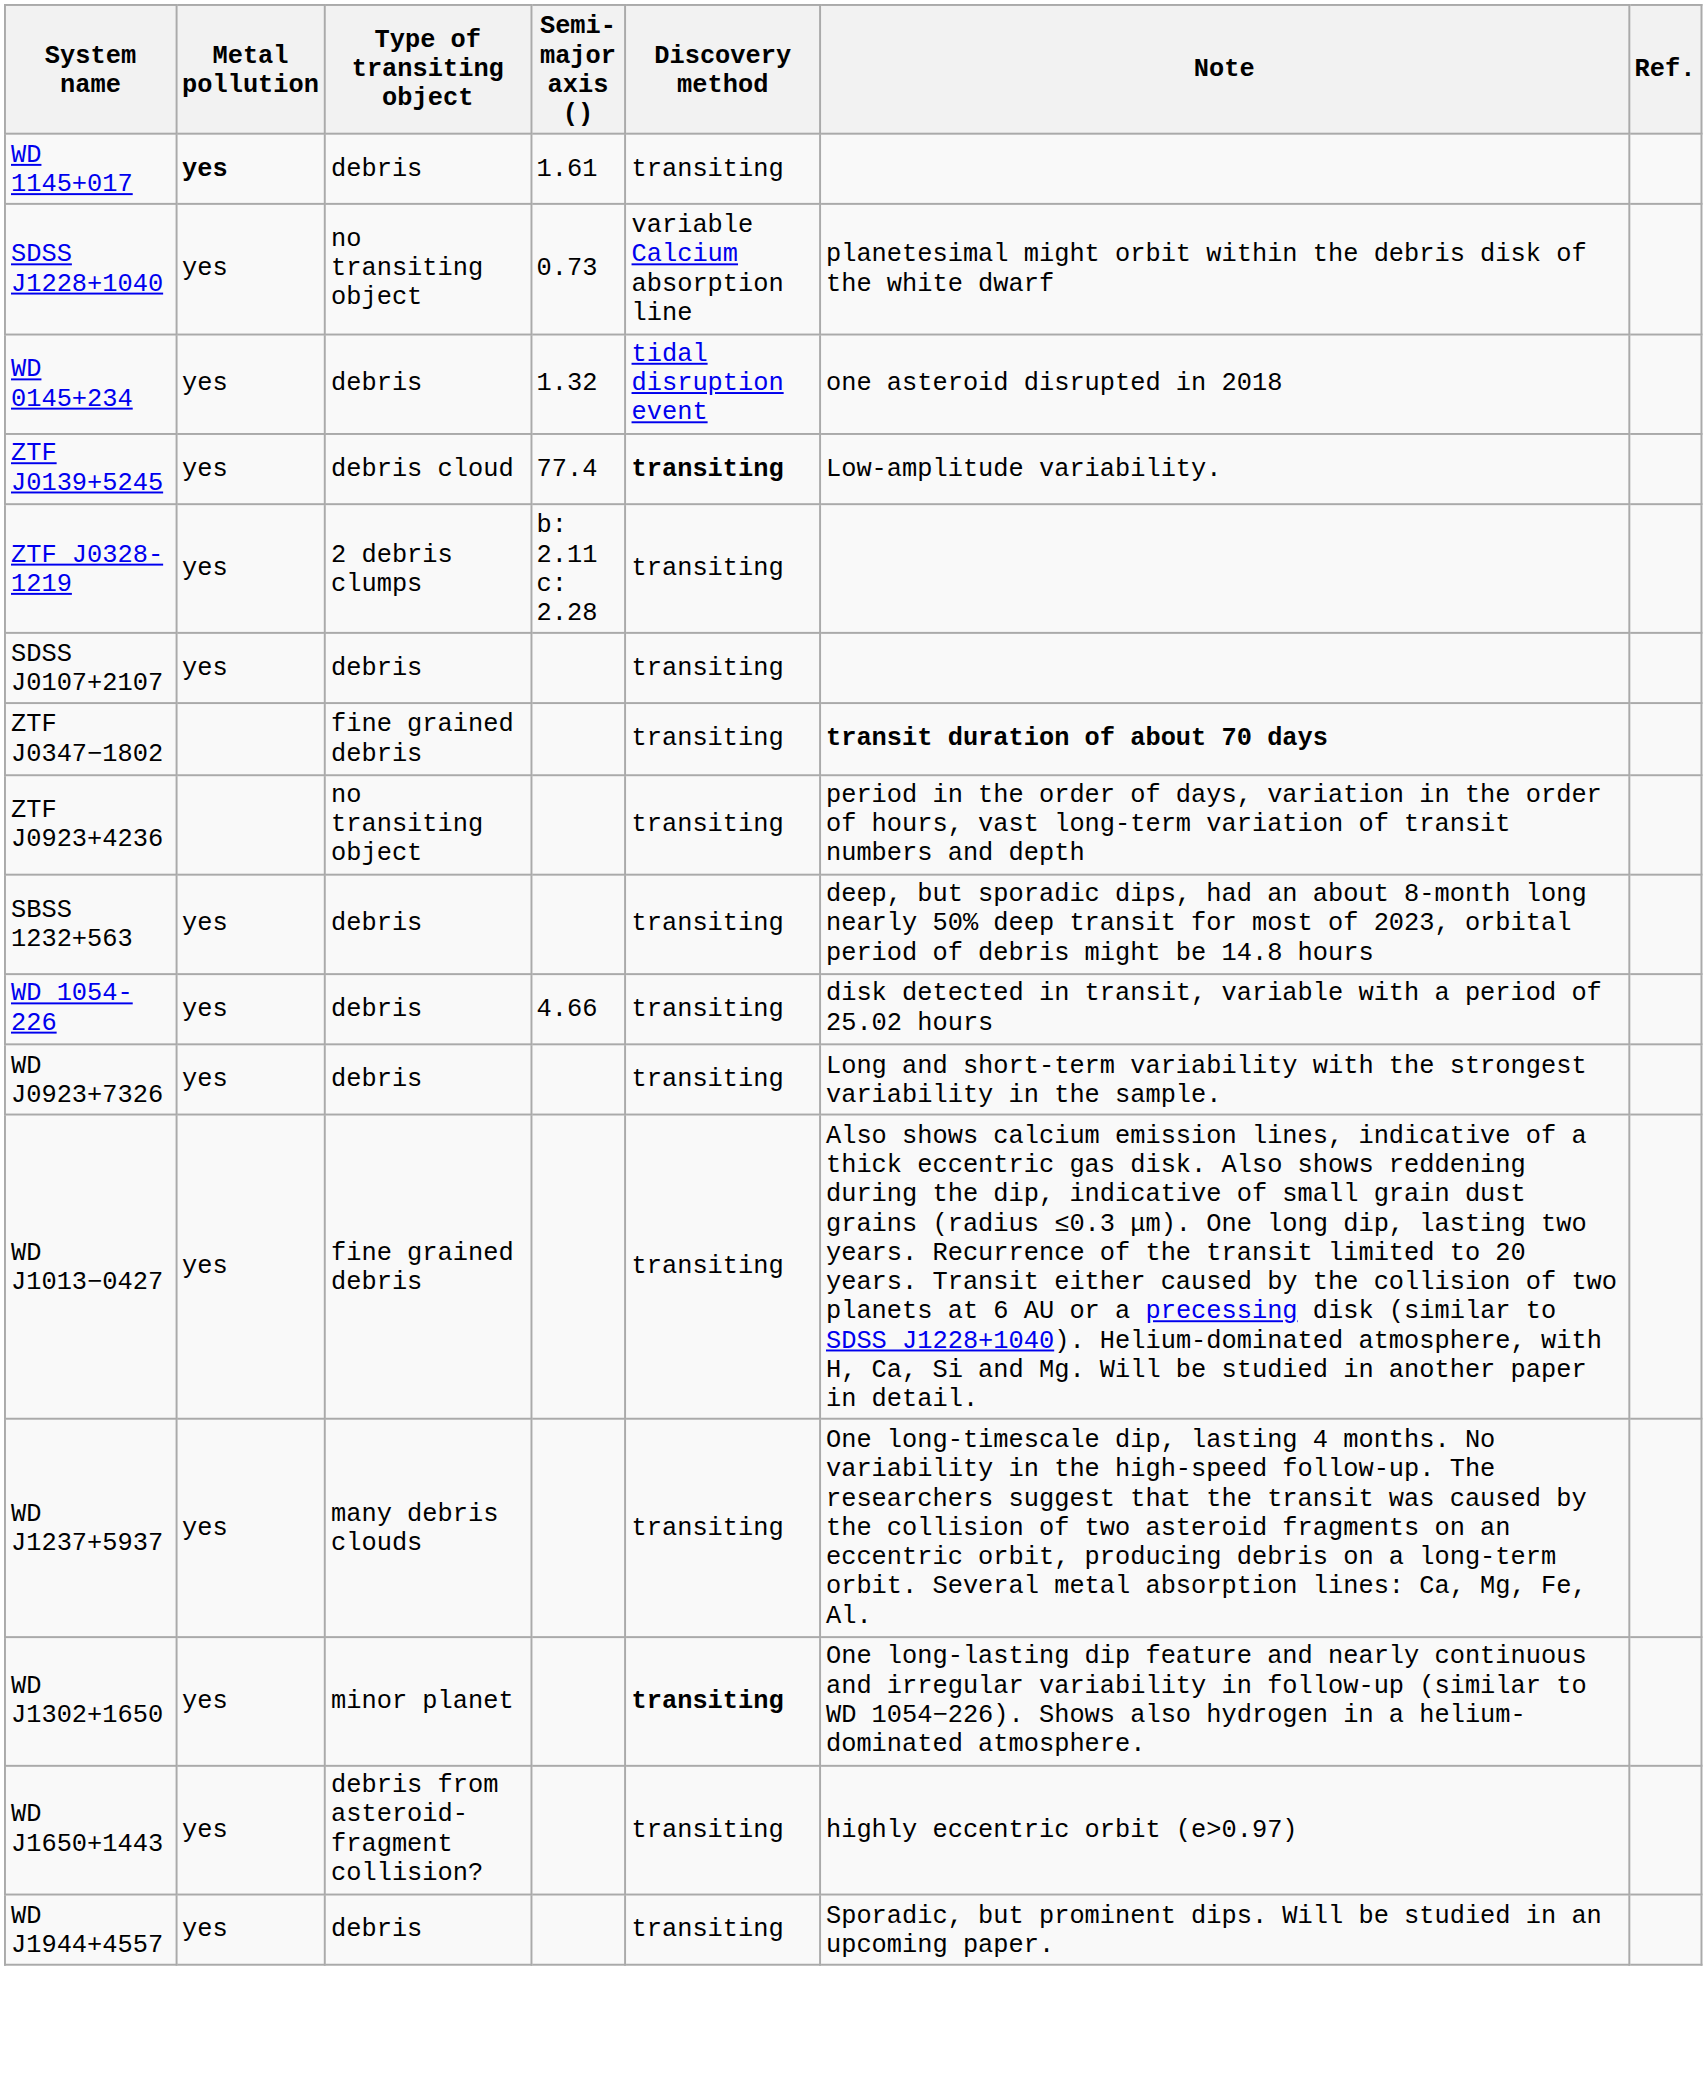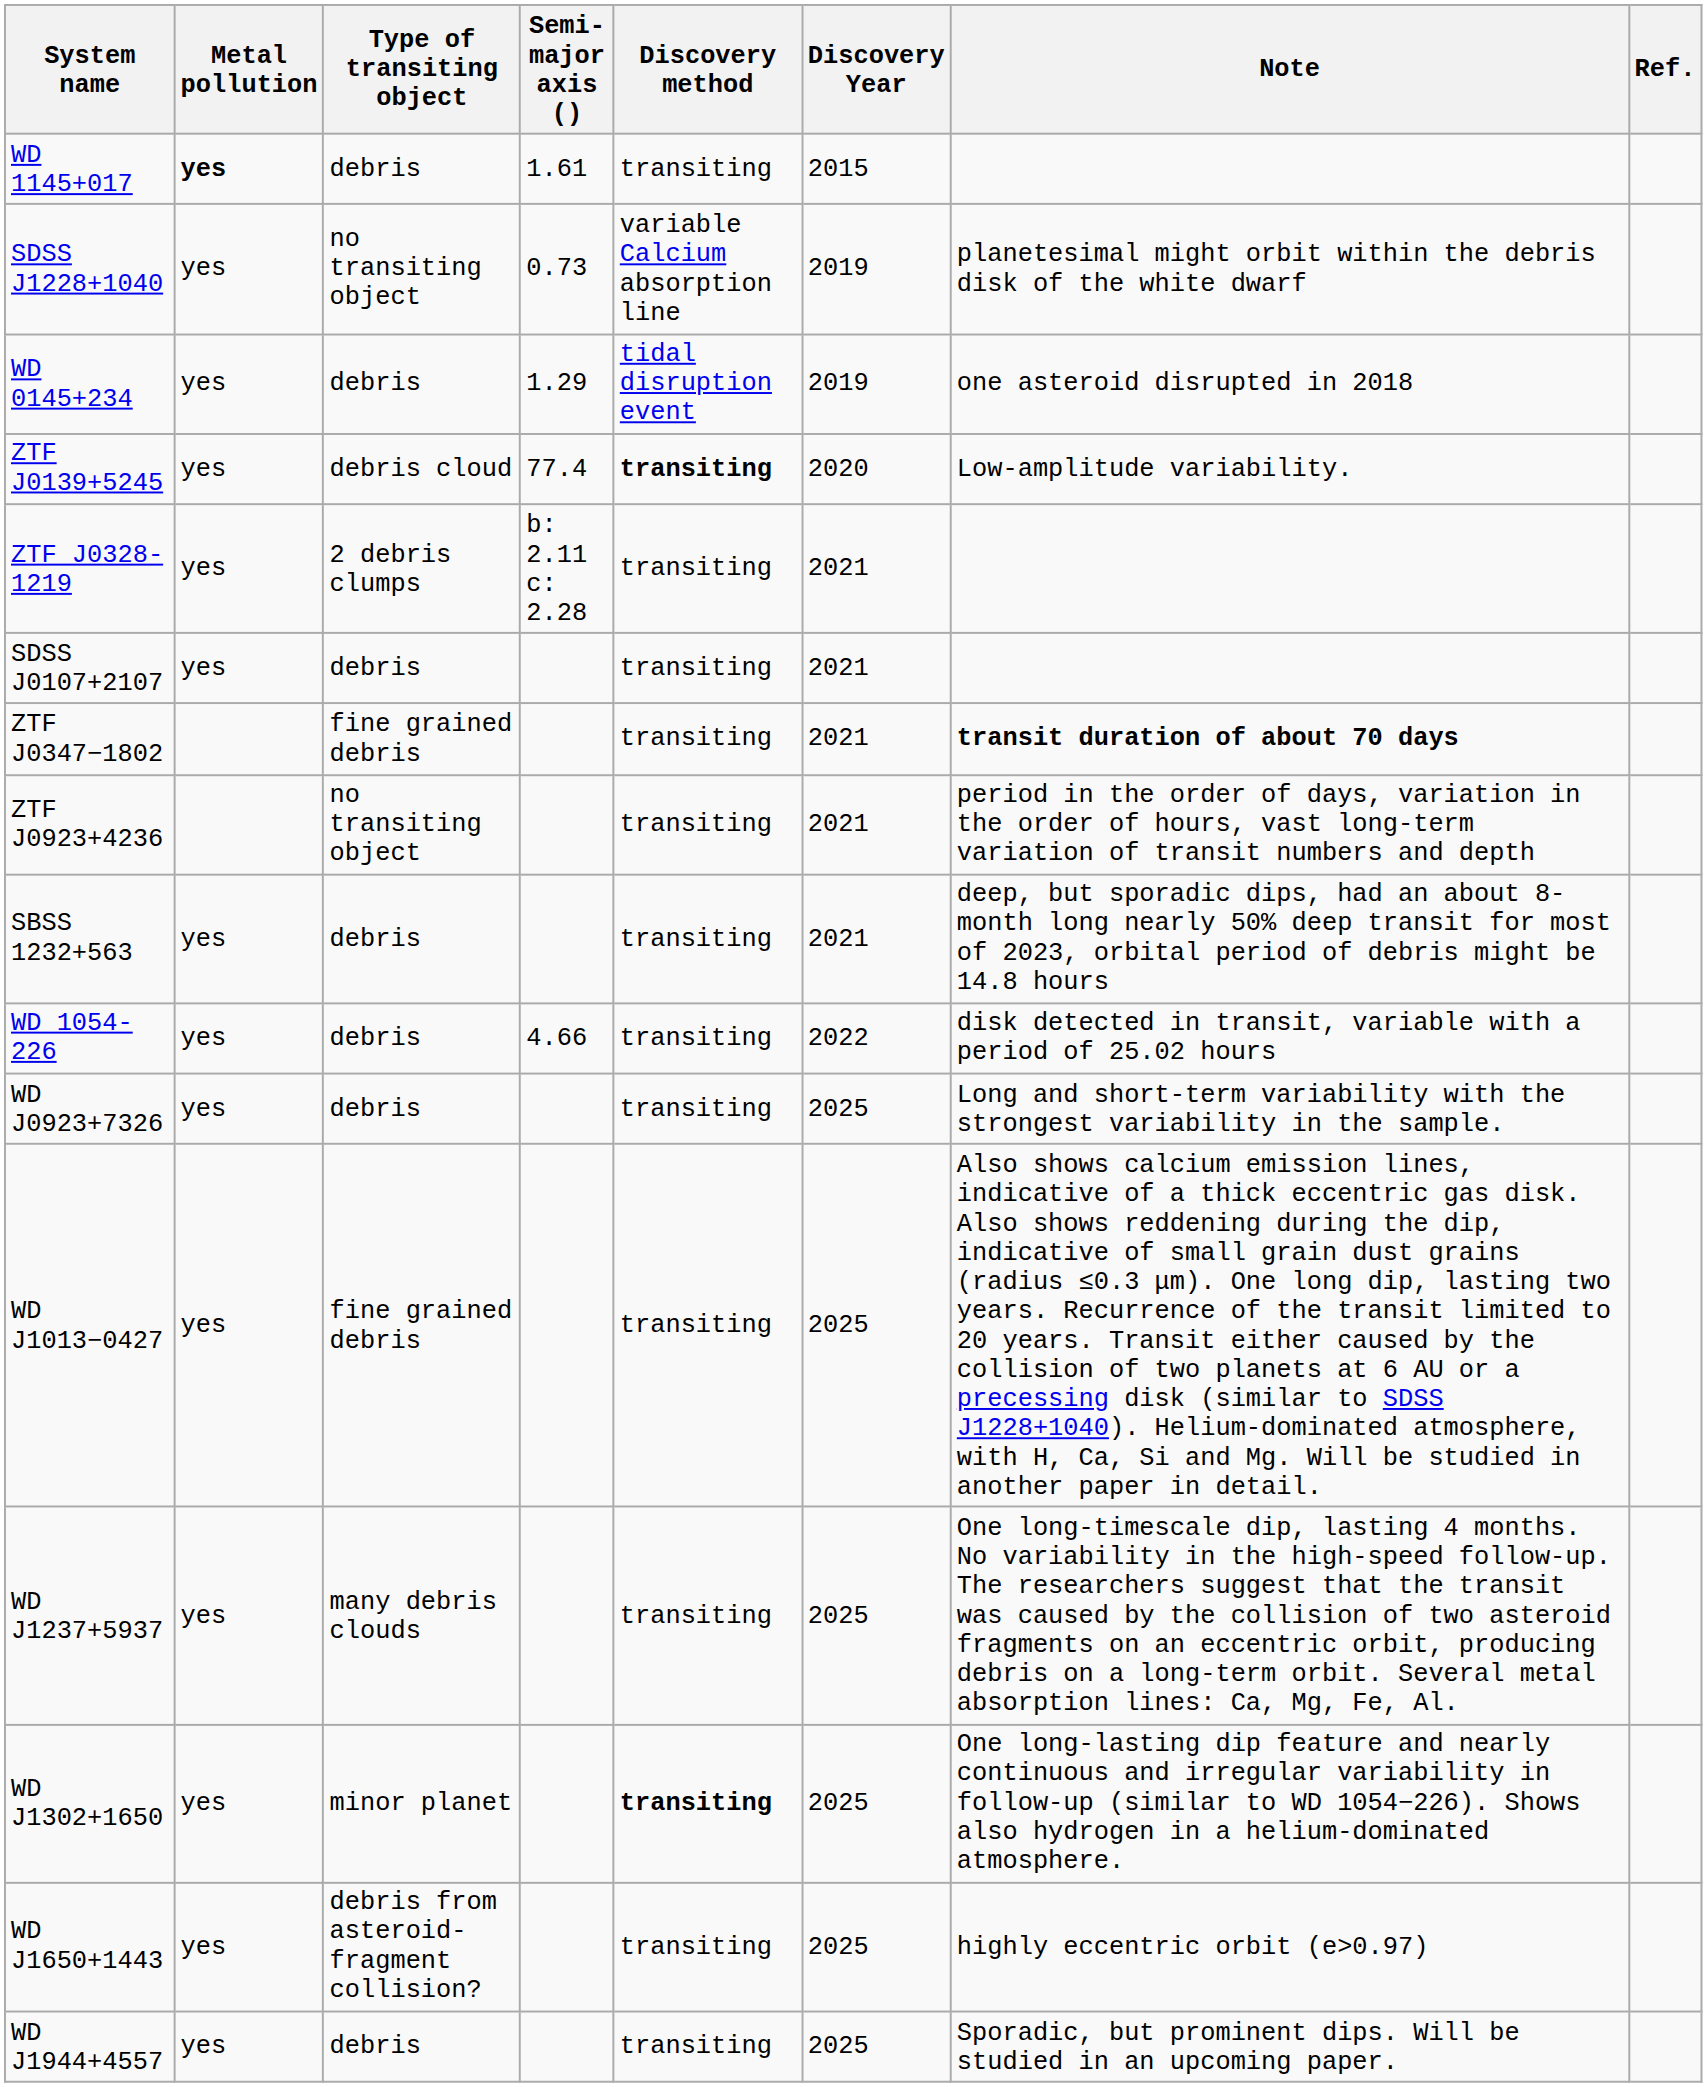+ column: Discovery Year | 2015 | 2019 | 2019 | 2020 | 2021 | 2021 | 2021 | 2021 | 2021 | 2022 | 2025 | 2025 | 2025 | 2025 | 2025 | 2025
WD 0145+234 | Semi-major axis (): 1.32 -> 1.29
